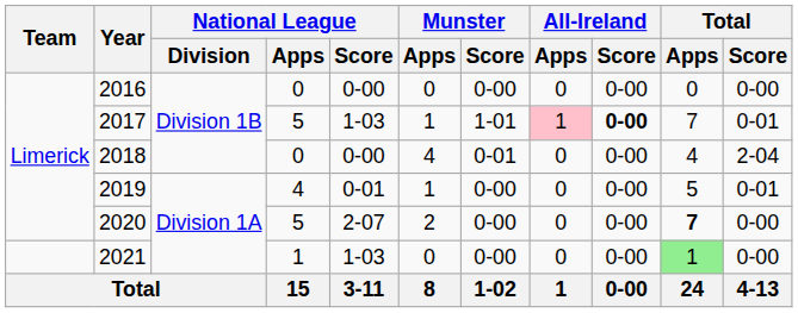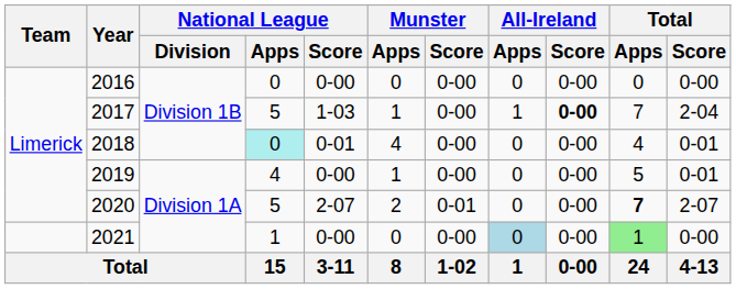2017 | Munster / Score: 1-01 -> 0-00
2017 | All-Ireland / Apps: pink background -> no background
2017 | Total / Score: 0-01 -> 2-04
2018 | National League / Apps: no background -> paleturquoise background
2018 | National League / Score: 0-00 -> 0-01
2018 | Munster / Score: 0-01 -> 0-00
2018 | Total / Score: 2-04 -> 0-01
2019 | National League / Score: 0-01 -> 0-00
2020 | Munster / Score: 0-00 -> 0-01
2020 | Total / Score: 0-00 -> 2-07
2021 | National League / Score: 1-03 -> 0-00
2021 | All-Ireland / Apps: no background -> lightblue background
